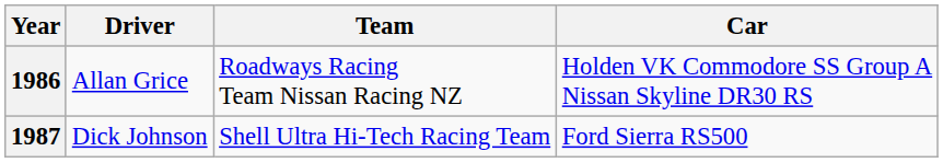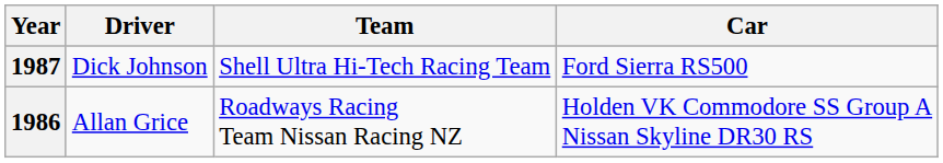rows swapped: 1986 <-> 1987
